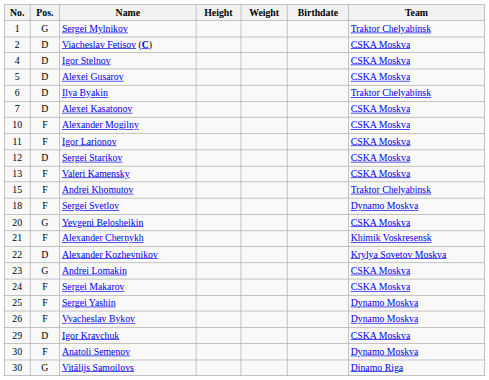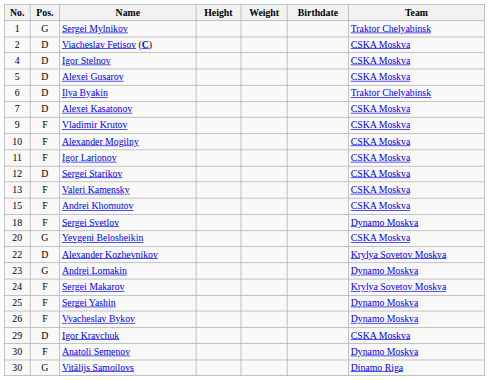+ row: 9 | F | Vladimir Krutov | CSKA Moskva
Andrei Khomutov | Team: Traktor Chelyabinsk -> CSKA Moskva
- row: 21 | F | Alexander Chernykh | Khimik Voskresensk
Andrei Lomakin | Team: CSKA Moskva -> Dynamo Moskva
Sergei Makarov | Team: CSKA Moskva -> Krylya Sovetov Moskva
